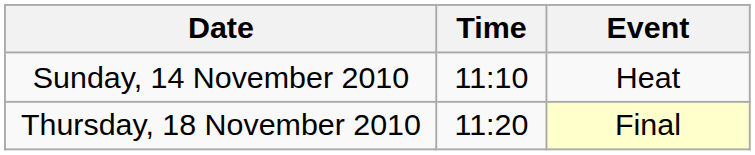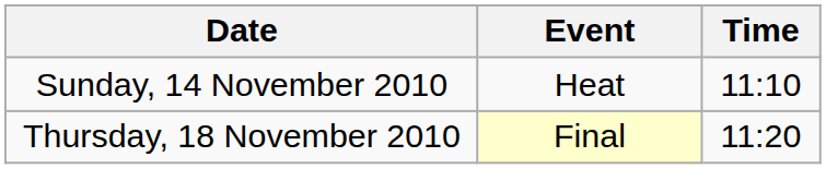columns swapped: Time <-> Event
